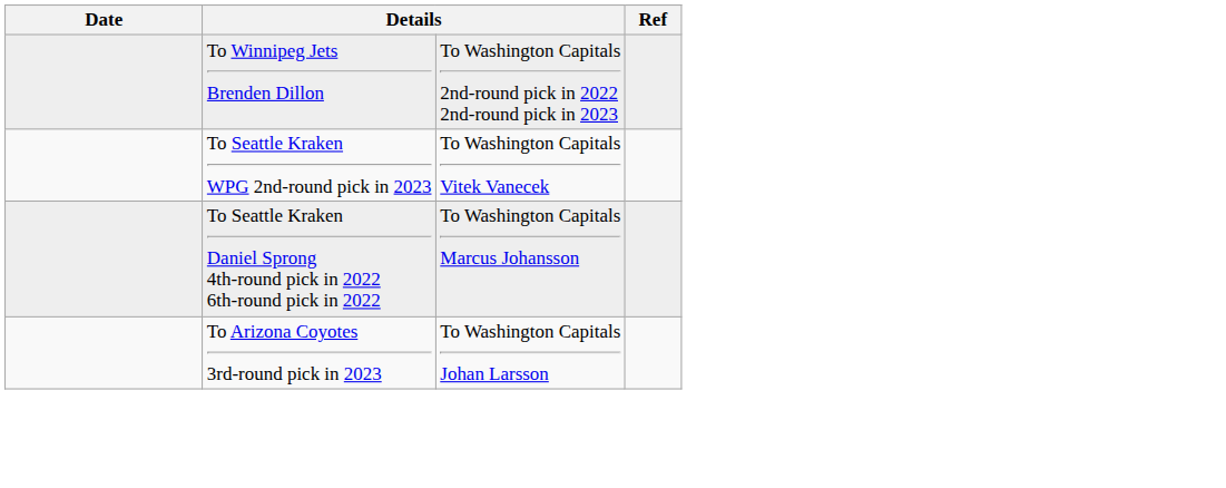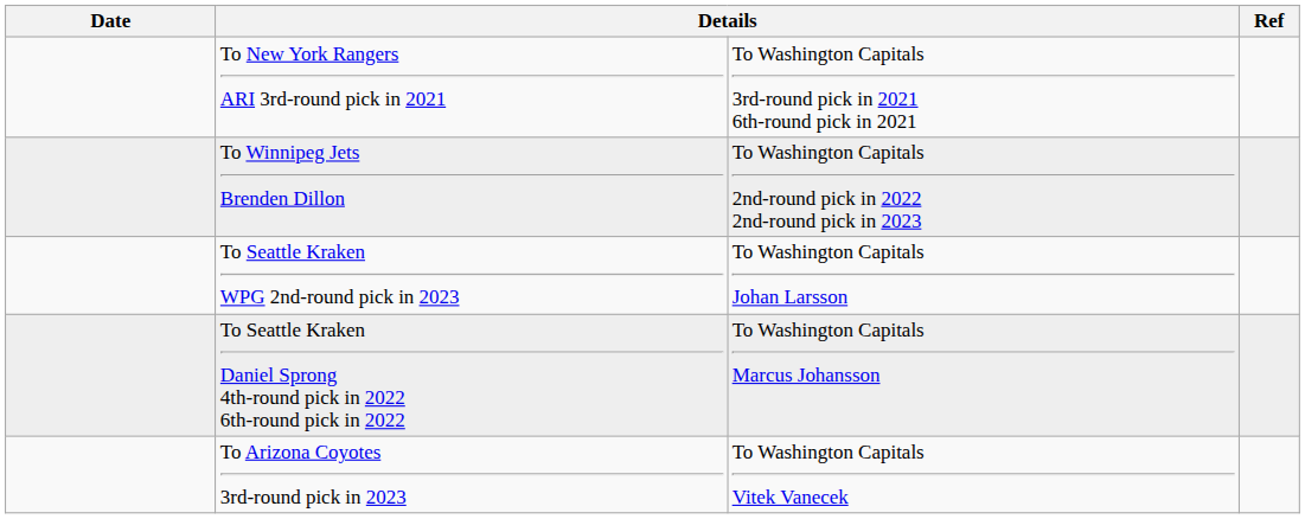+ row: To New York Rangers ARI 3rd-round pick in 2021 | To Washington Capitals 3rd-round pick in 2021 6th-round pick in 2021
To Seattle Kraken WPG 2nd-round pick in 2023 | column 3: To Washington Capitals Vitek Vanecek -> To Washington Capitals Johan Larsson
To Arizona Coyotes 3rd-round pick in 2023 | column 3: To Washington Capitals Johan Larsson -> To Washington Capitals Vitek Vanecek
